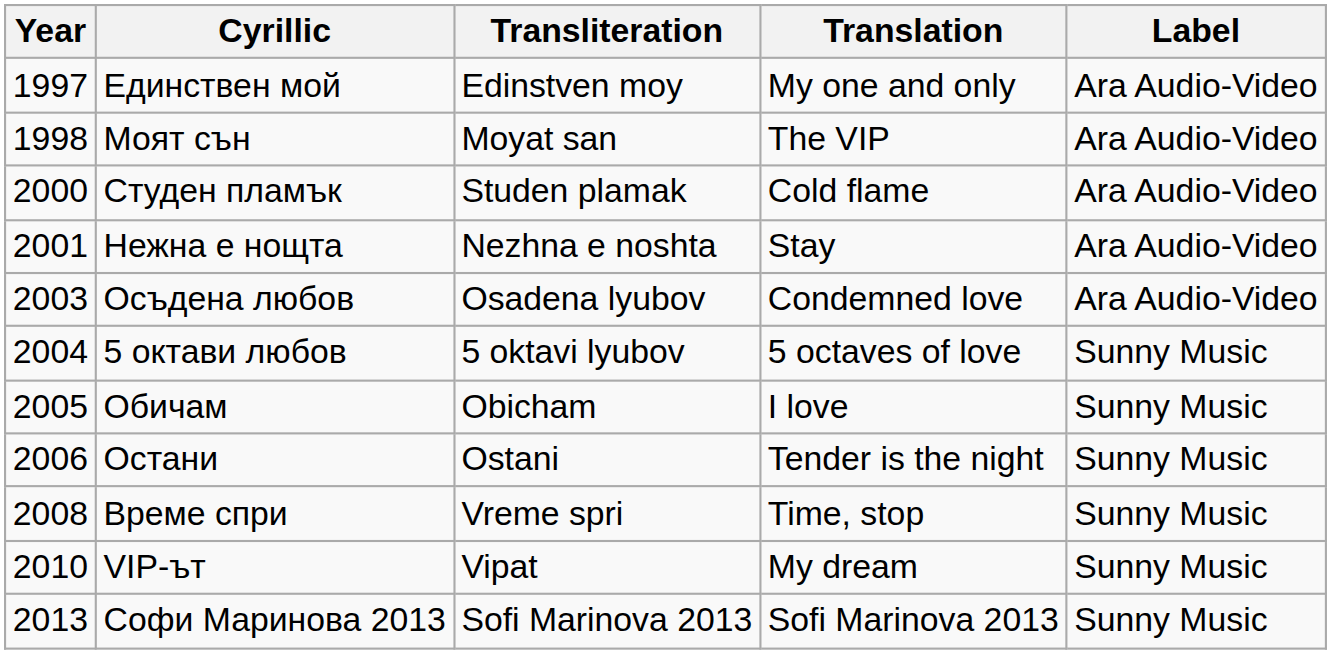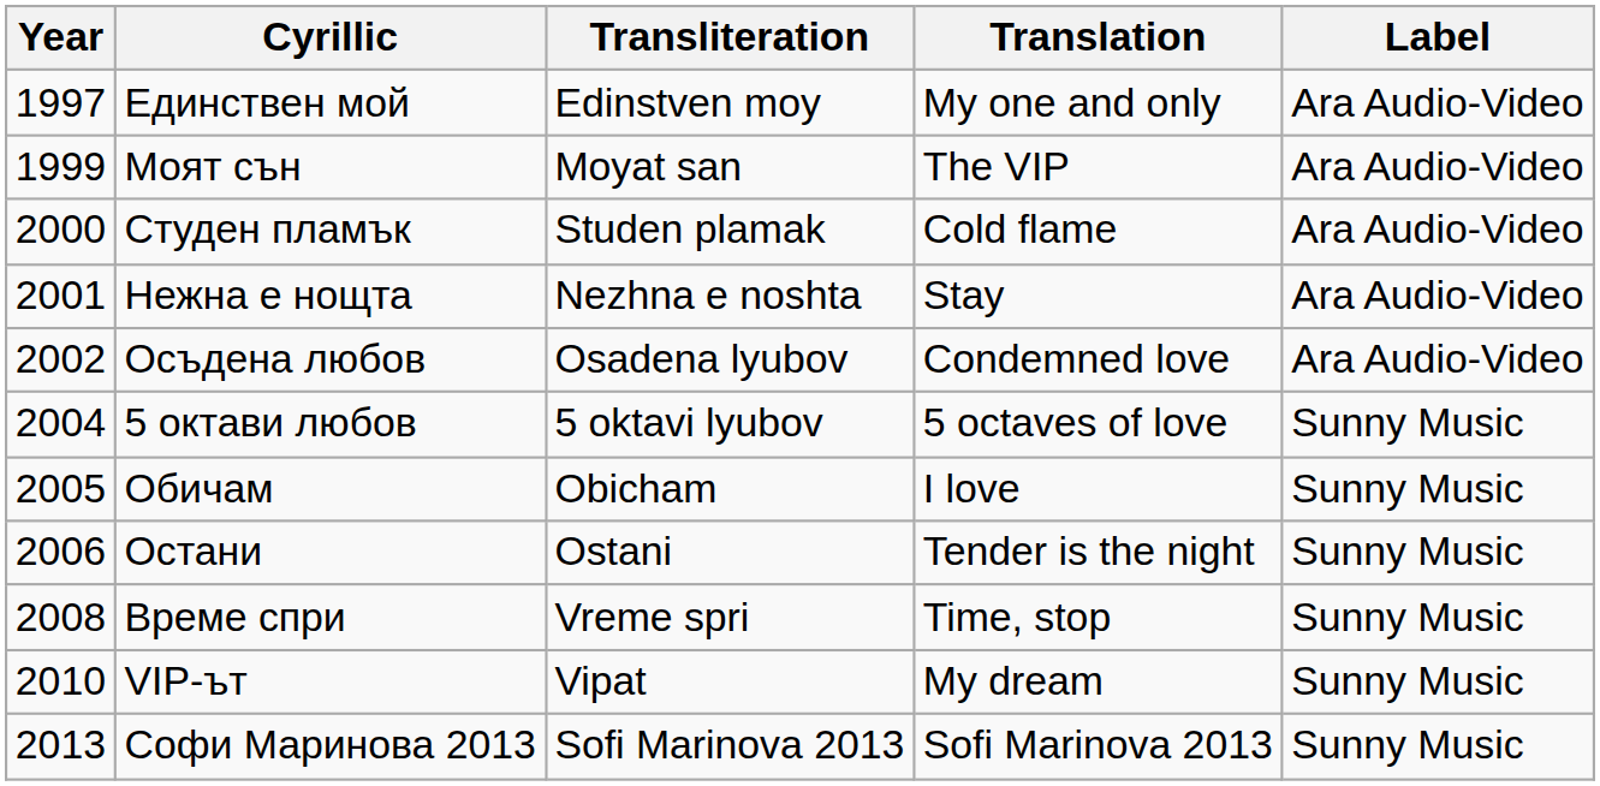Моят сън | Year: 1998 -> 1999
Осъдена любов | Year: 2003 -> 2002
